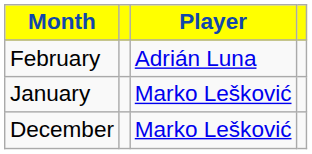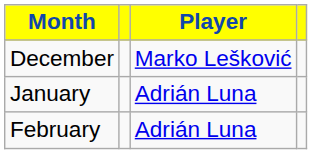rows swapped: December <-> February
January | Player: Marko Lešković -> Adrián Luna
